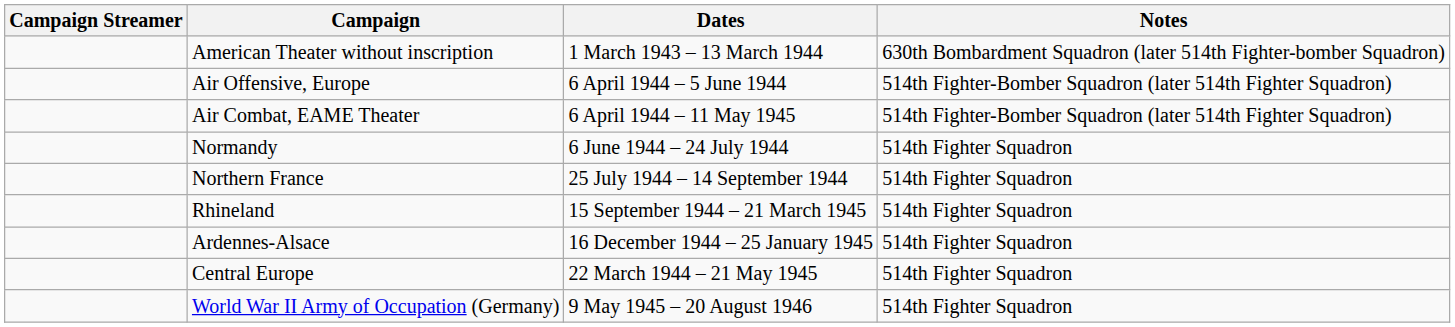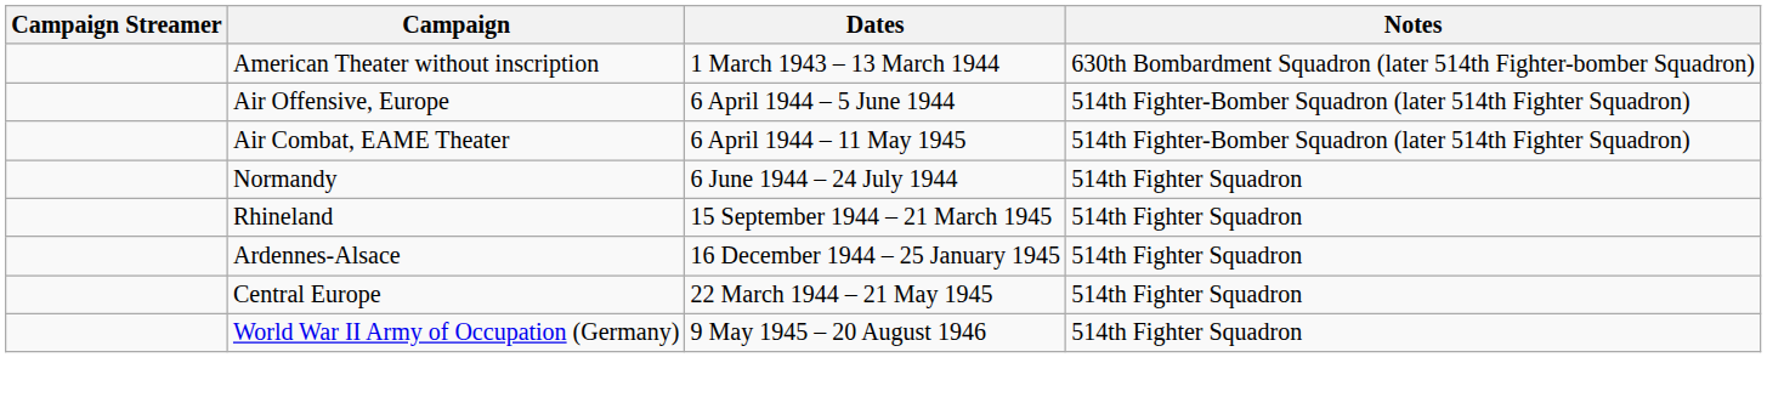- row: Northern France | 25 July 1944 – 14 September 1944 | 514th Fighter Squadron
